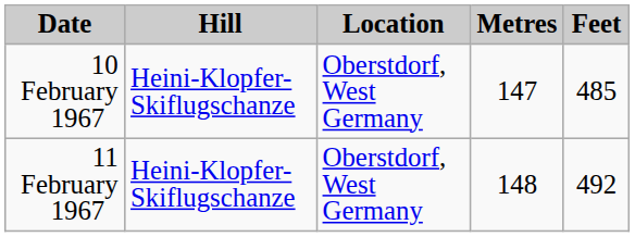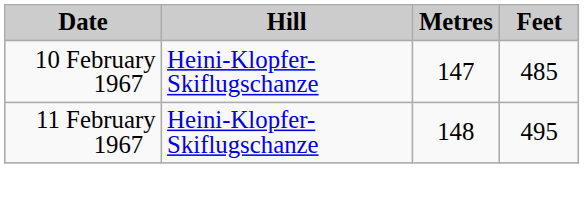- column: Location | Oberstdorf, West Germany | Oberstdorf, West Germany
11 February 1967 | Feet: 492 -> 495
